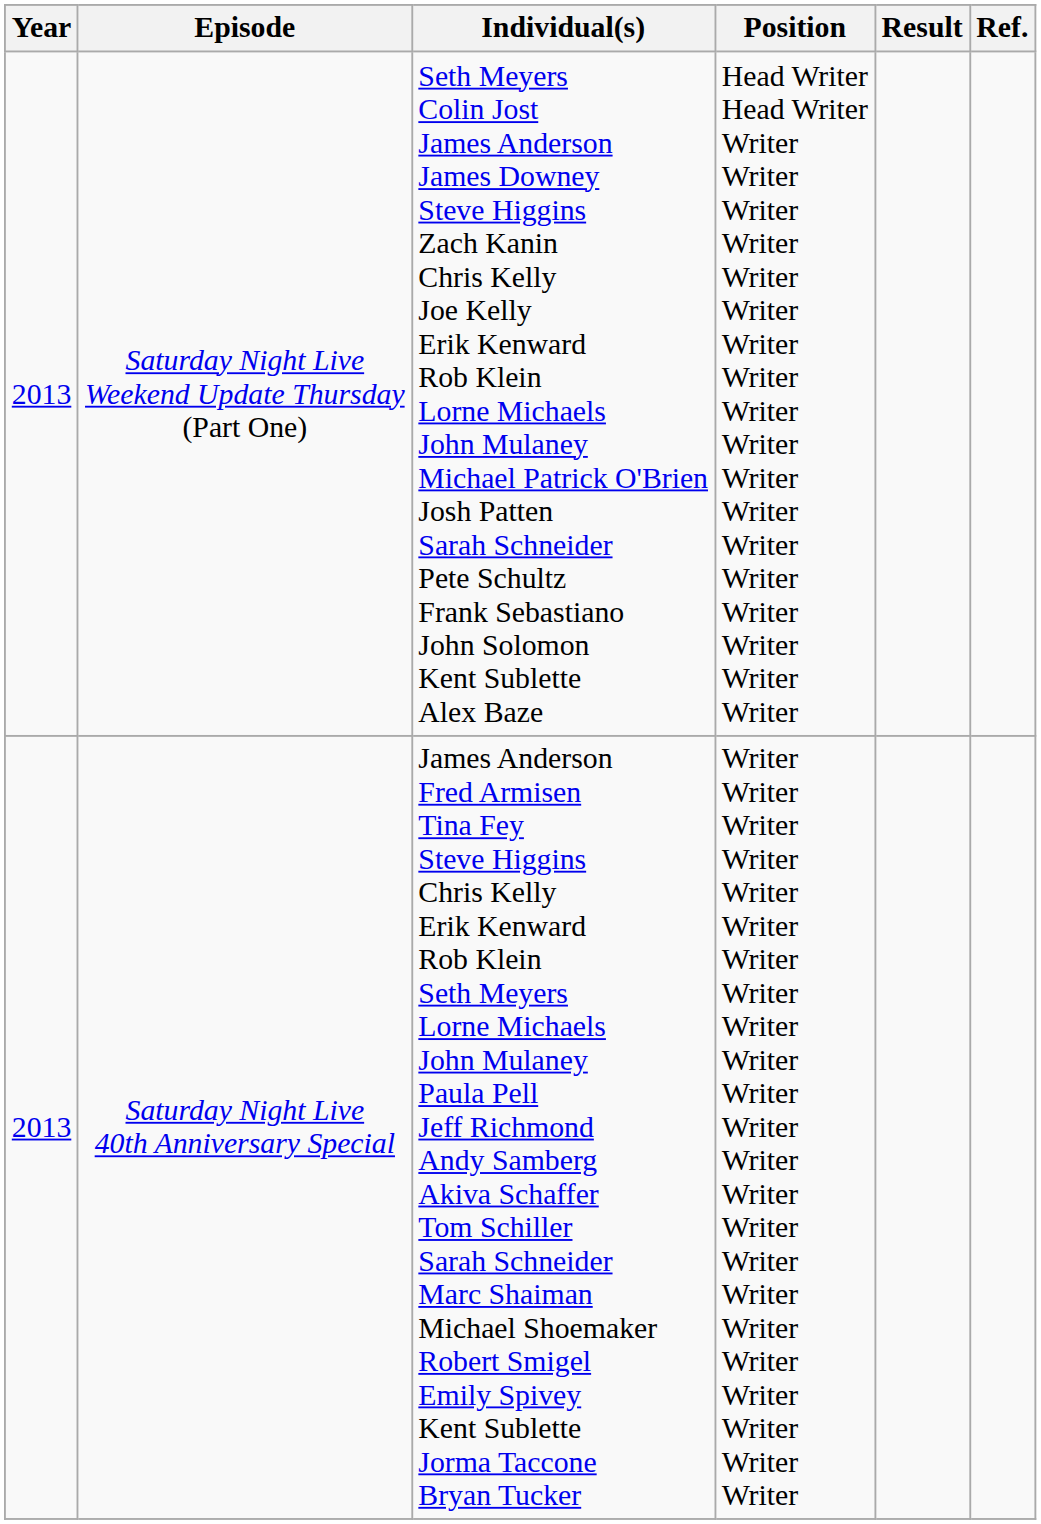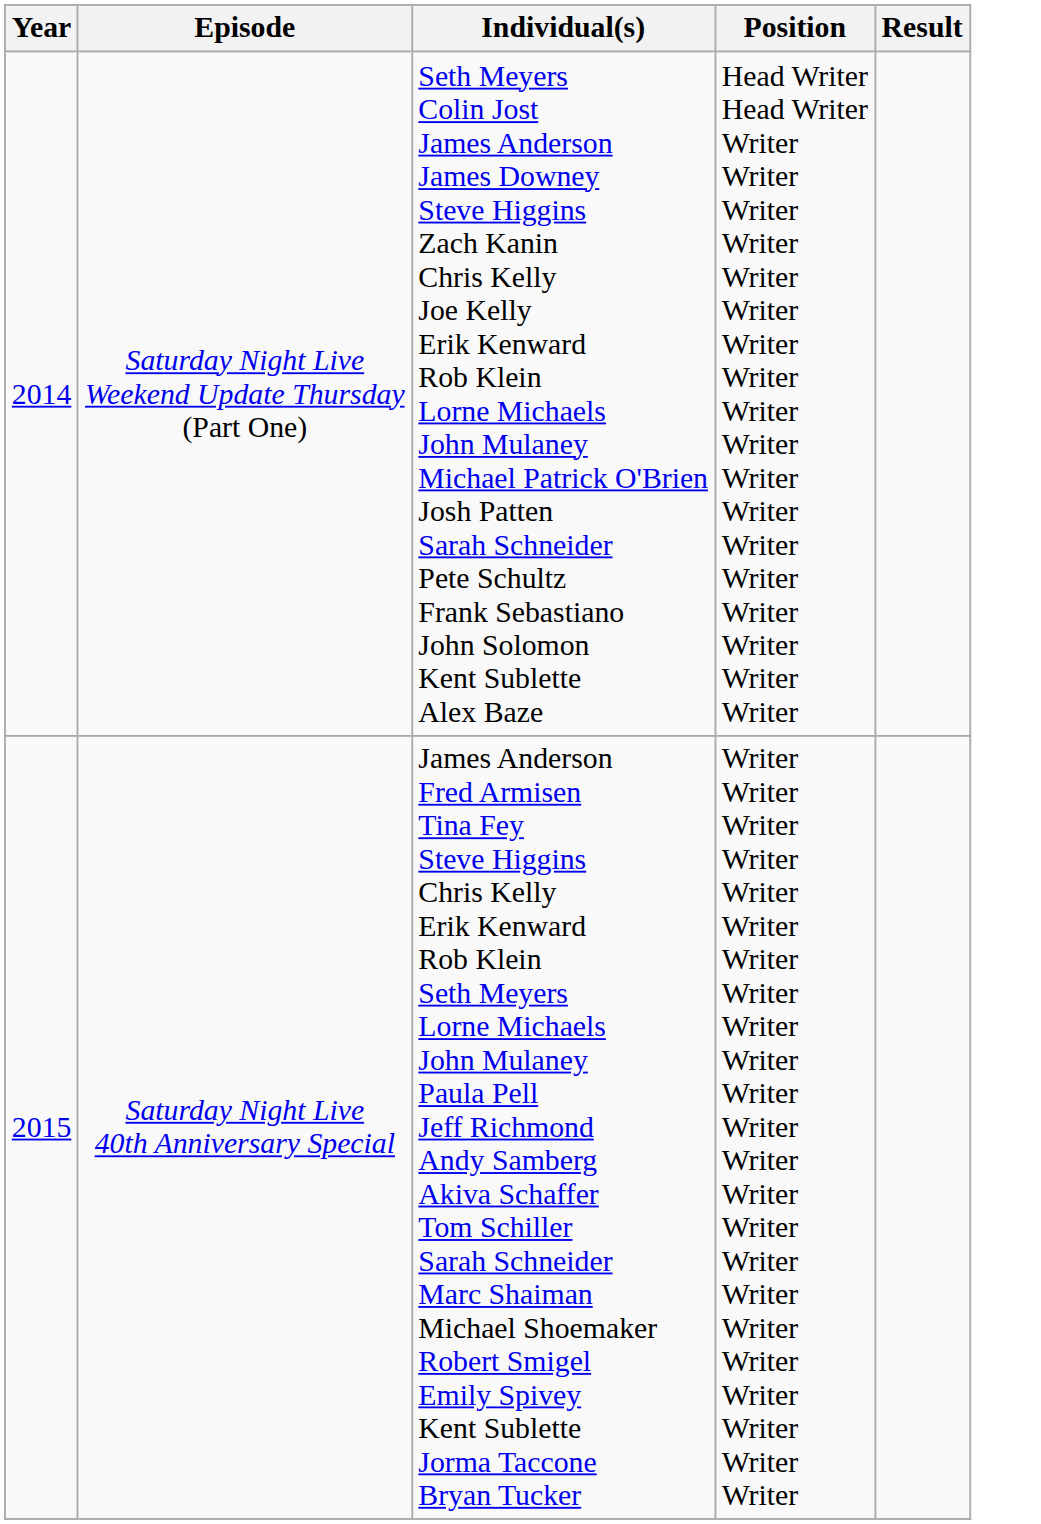- column: Ref.
Saturday Night Live Weekend Update Thursday (Part One) | Year: 2013 -> 2014
Saturday Night Live 40th Anniversary Special | Year: 2013 -> 2015
